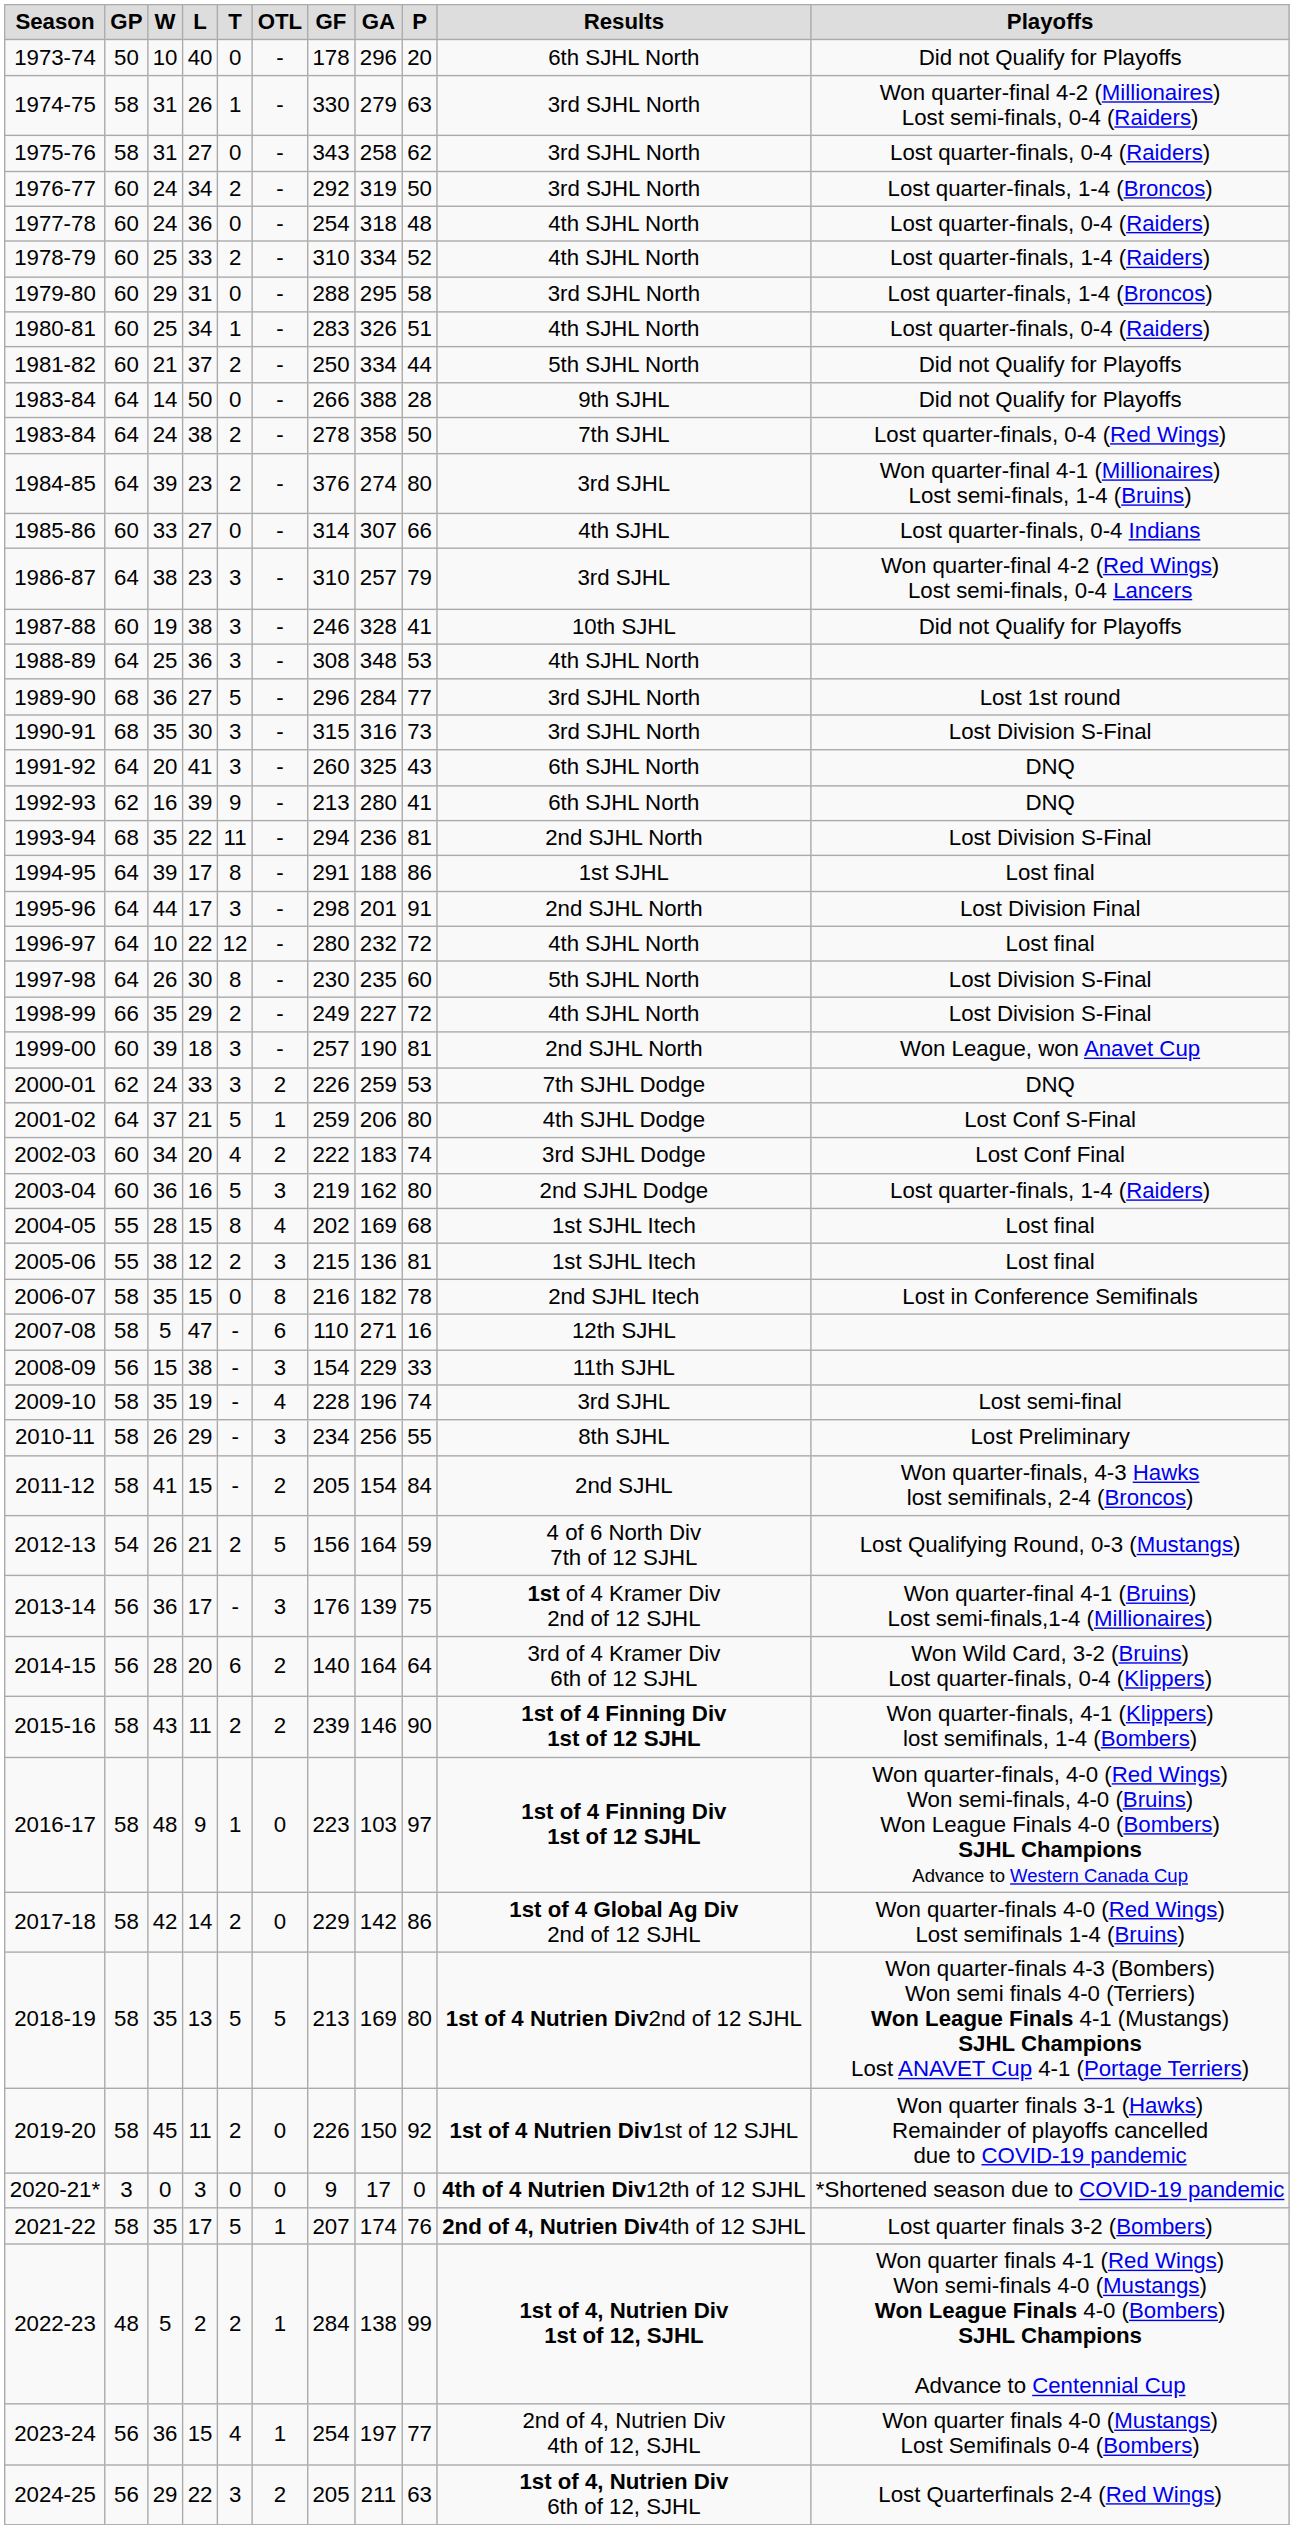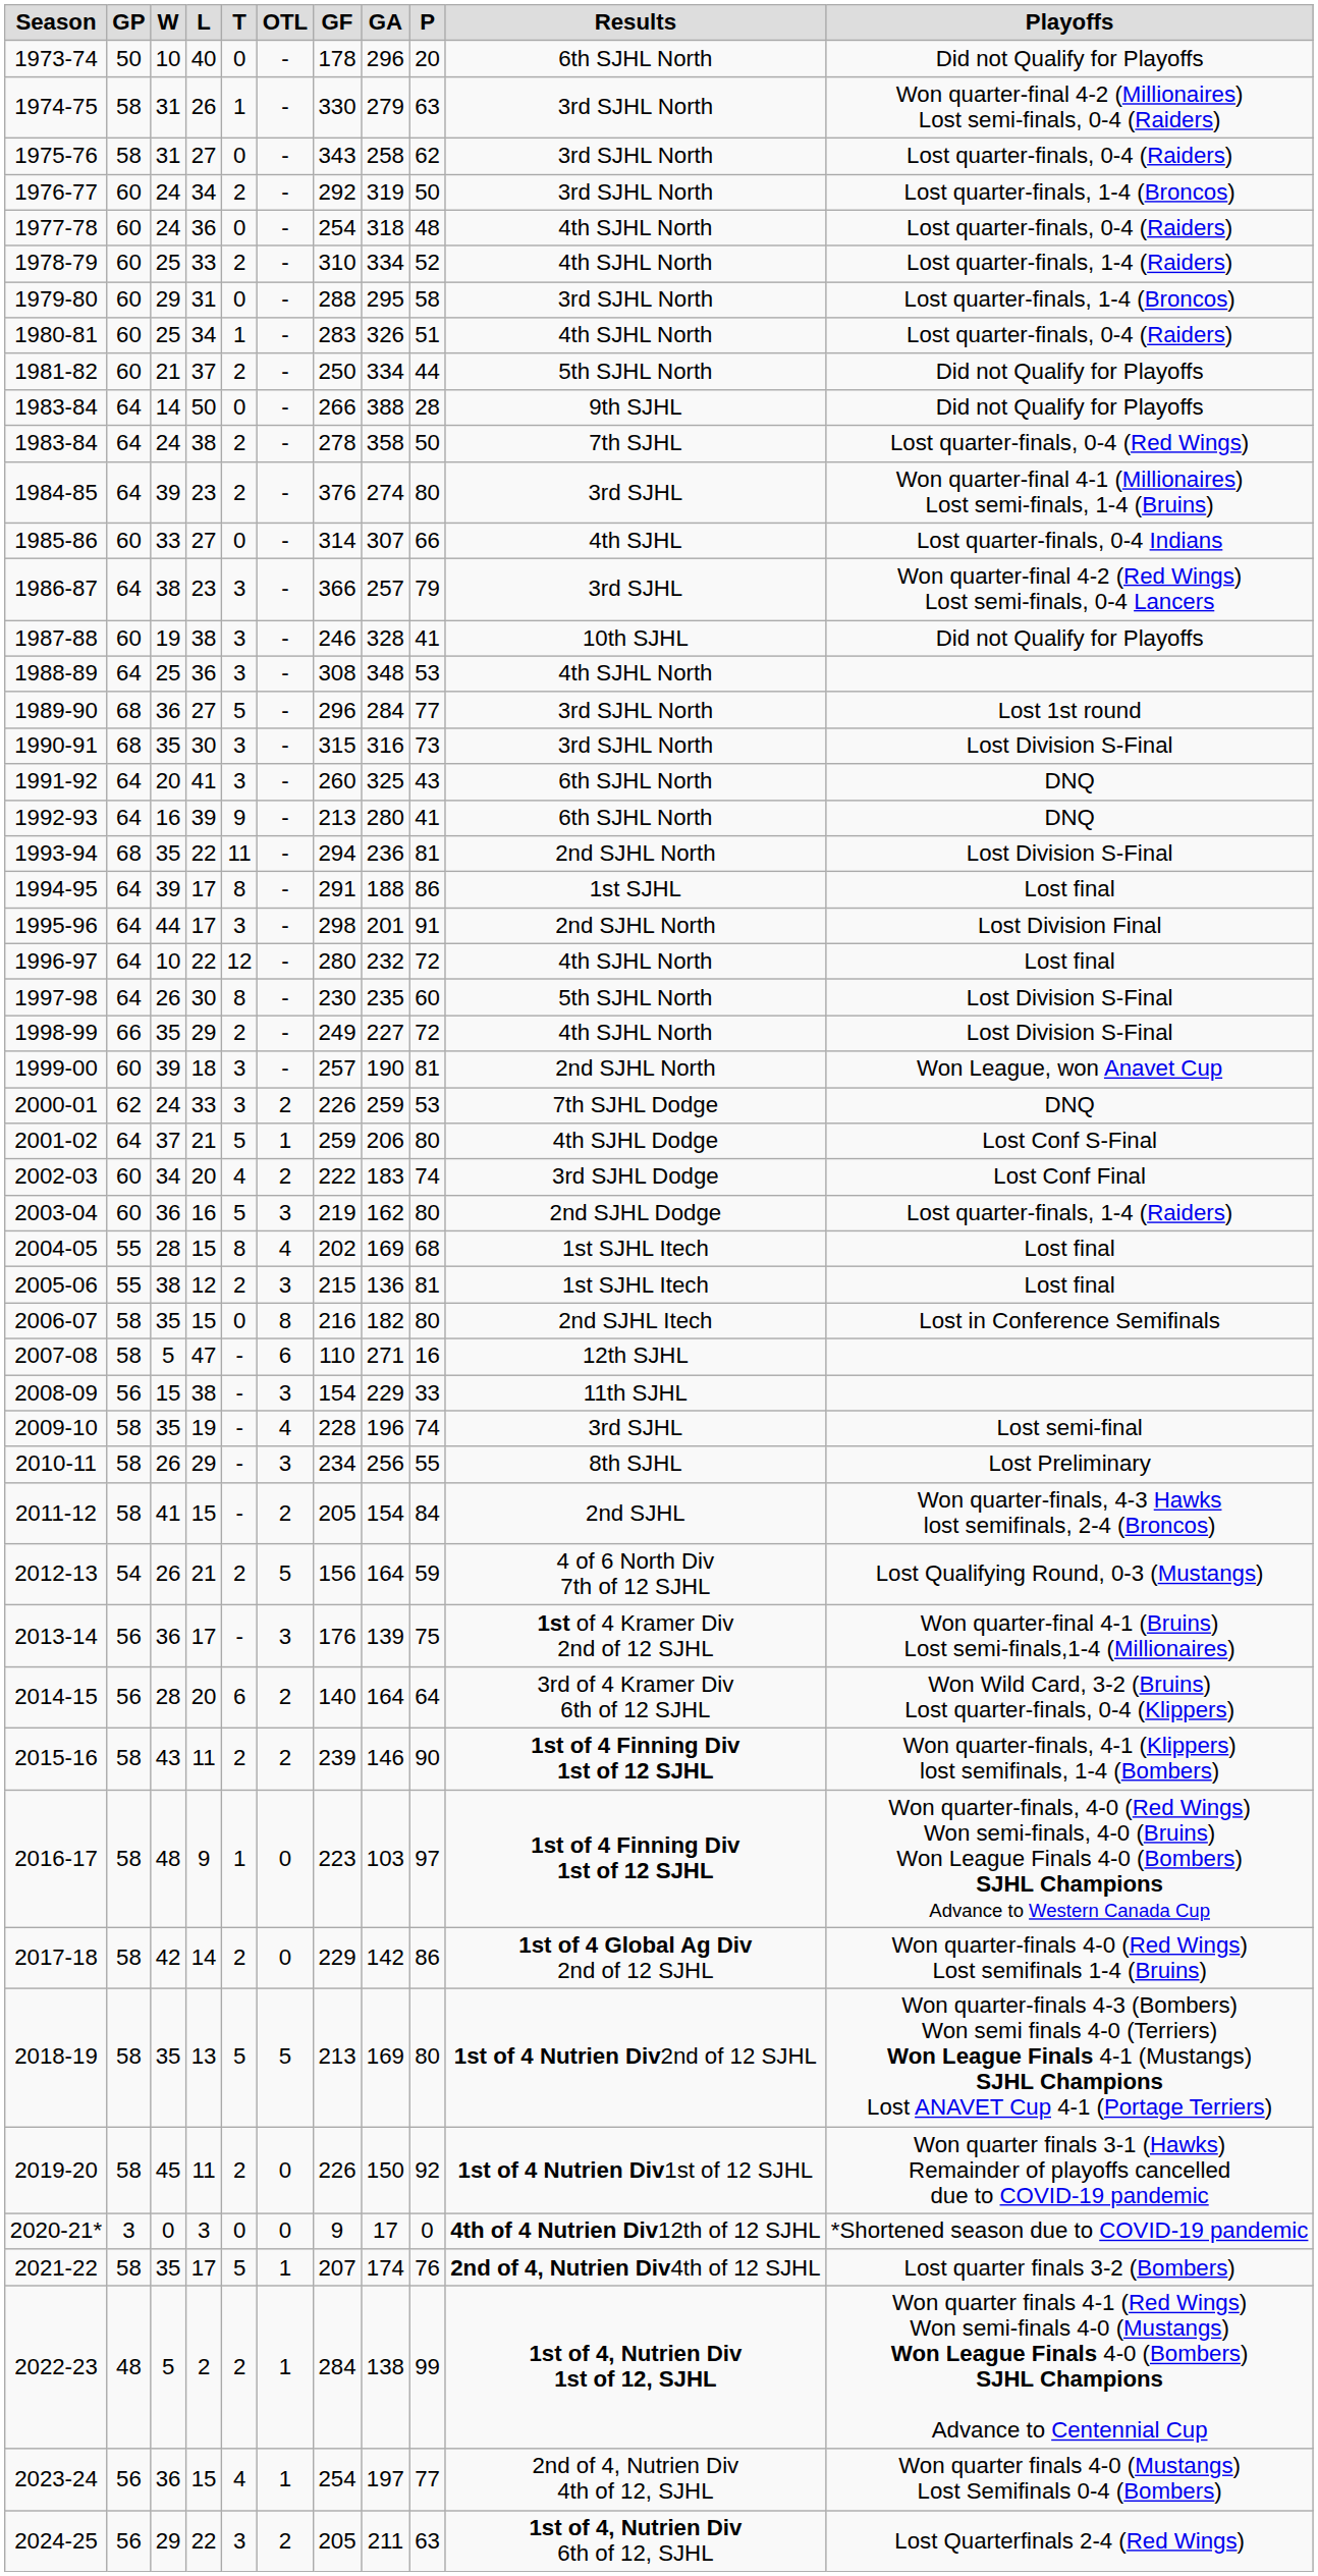1986-87 | GF: 310 -> 366
1992-93 | GP: 62 -> 64
2006-07 | P: 78 -> 80
